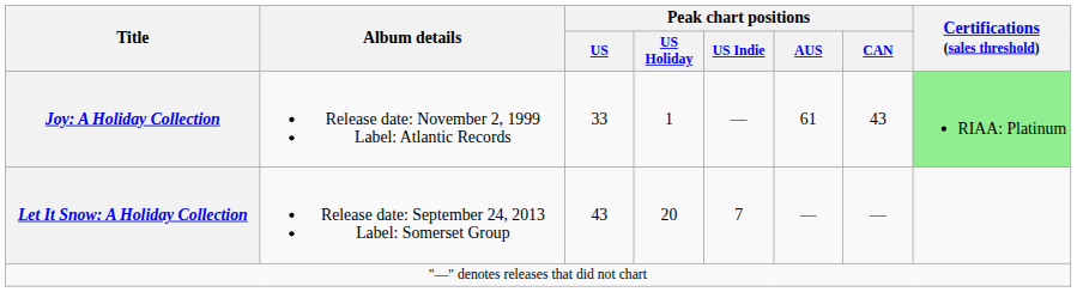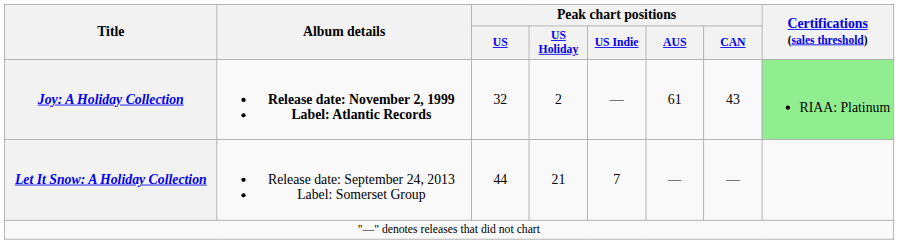Joy: A Holiday Collection | Album details: normal -> bold
Joy: A Holiday Collection | Peak chart positions / US: 33 -> 32
Joy: A Holiday Collection | Peak chart positions / US Holiday: 1 -> 2
Let It Snow: A Holiday Collection | Peak chart positions / US: 43 -> 44
Let It Snow: A Holiday Collection | Peak chart positions / US Holiday: 20 -> 21
